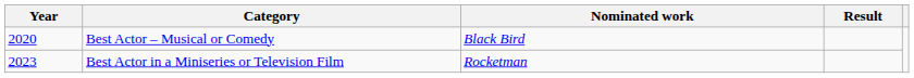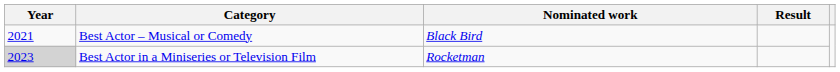Best Actor – Musical or Comedy | Year: 2020 -> 2021
Best Actor in a Miniseries or Television Film | Year: no background -> lightgrey background
